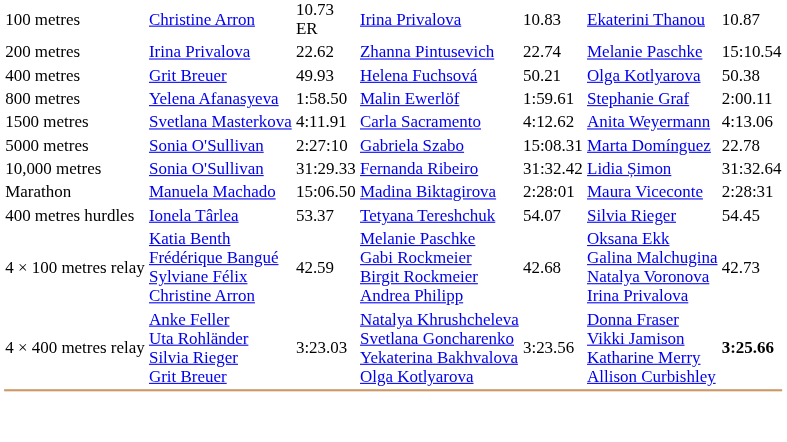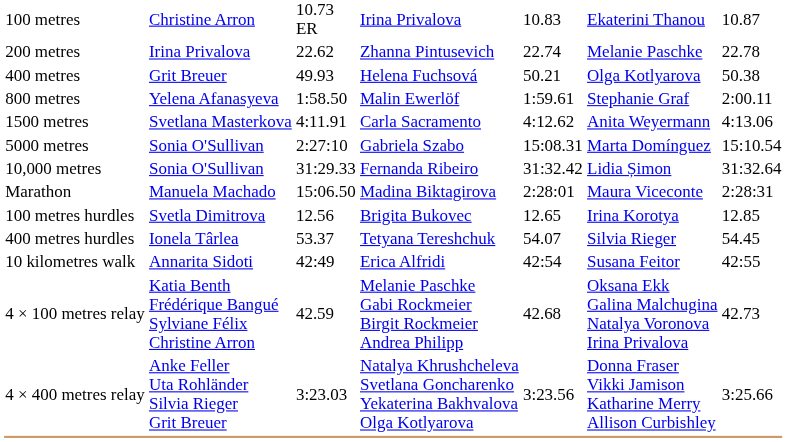200 metres | column 7: 15:10.54 -> 22.78
5000 metres | column 7: 22.78 -> 15:10.54
+ row: 100 metres hurdles | Svetla Dimitrova | 12.56 | Brigita Bukovec | 12.65 | Irina Korotya | 12.85
+ row: 10 kilometres walk | Annarita Sidoti | 42:49 | Erica Alfridi | 42:54 | Susana Feitor | 42:55
4 × 400 metres relay | column 7: bold -> normal
